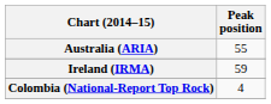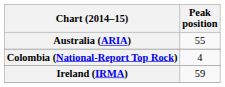rows swapped: Colombia (National-Report Top Rock) <-> Ireland (IRMA)
